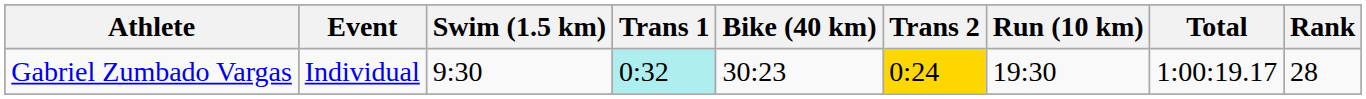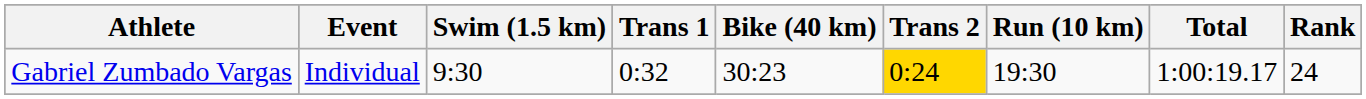Gabriel Zumbado Vargas | Trans 1: paleturquoise background -> no background
Gabriel Zumbado Vargas | Rank: 28 -> 24
